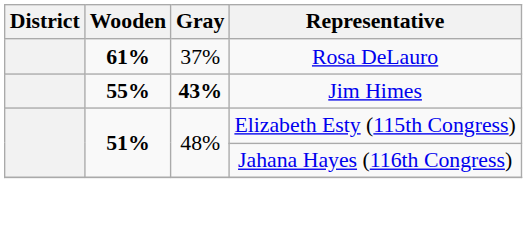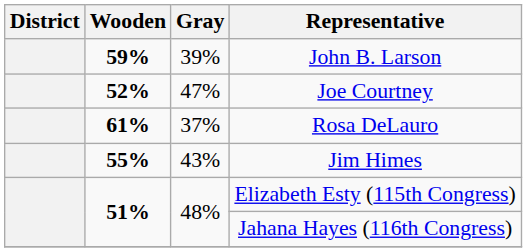+ row: 59% | 39% | John B. Larson
+ row: 52% | 47% | Joe Courtney
Jim Himes | Gray: bold -> normal
